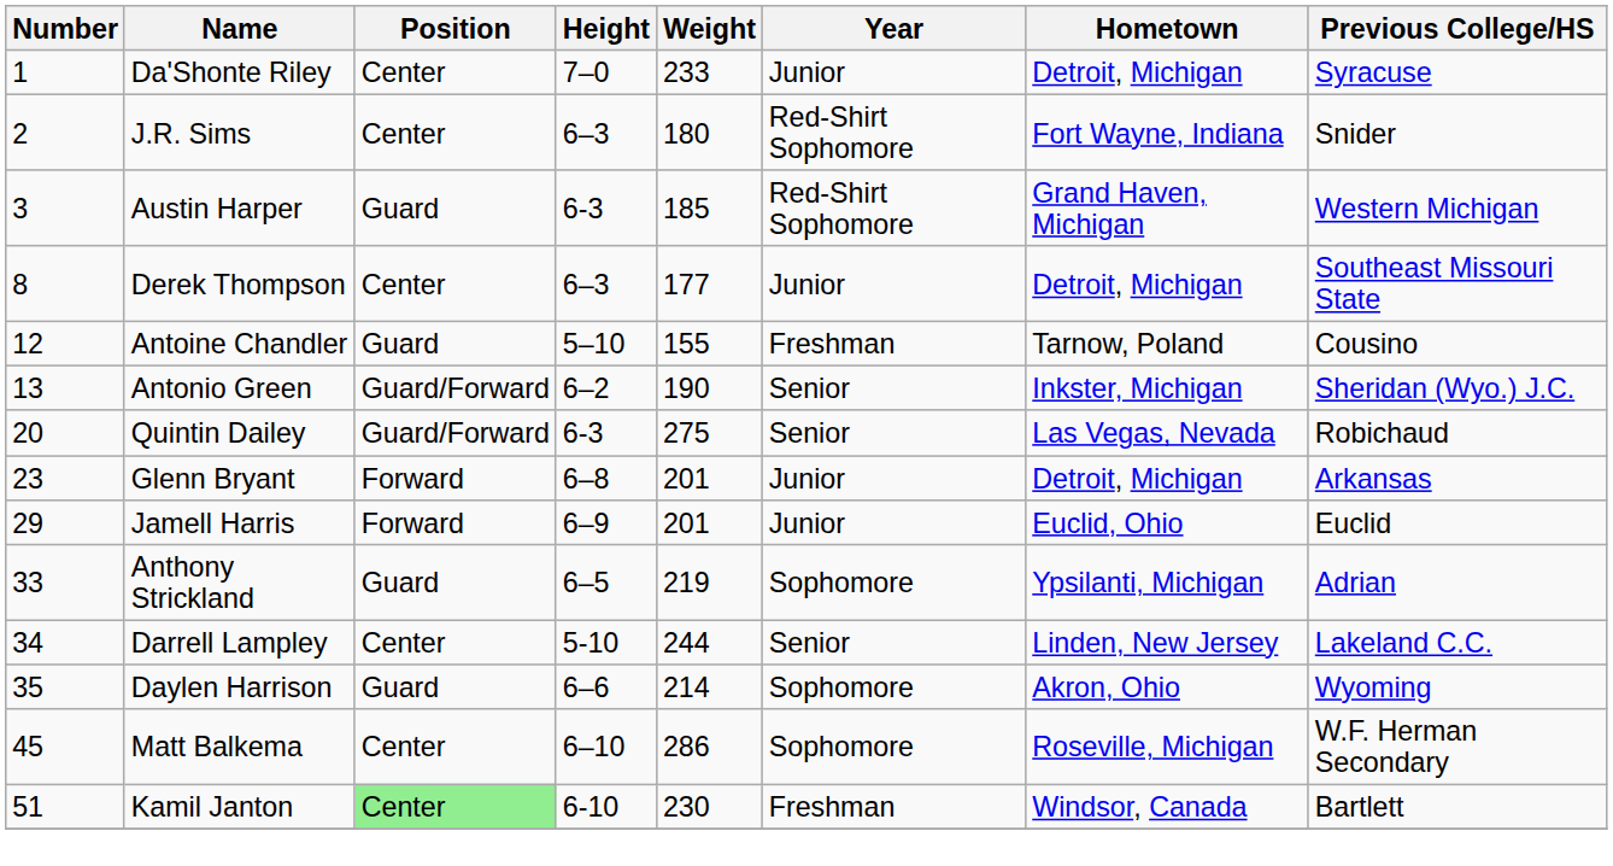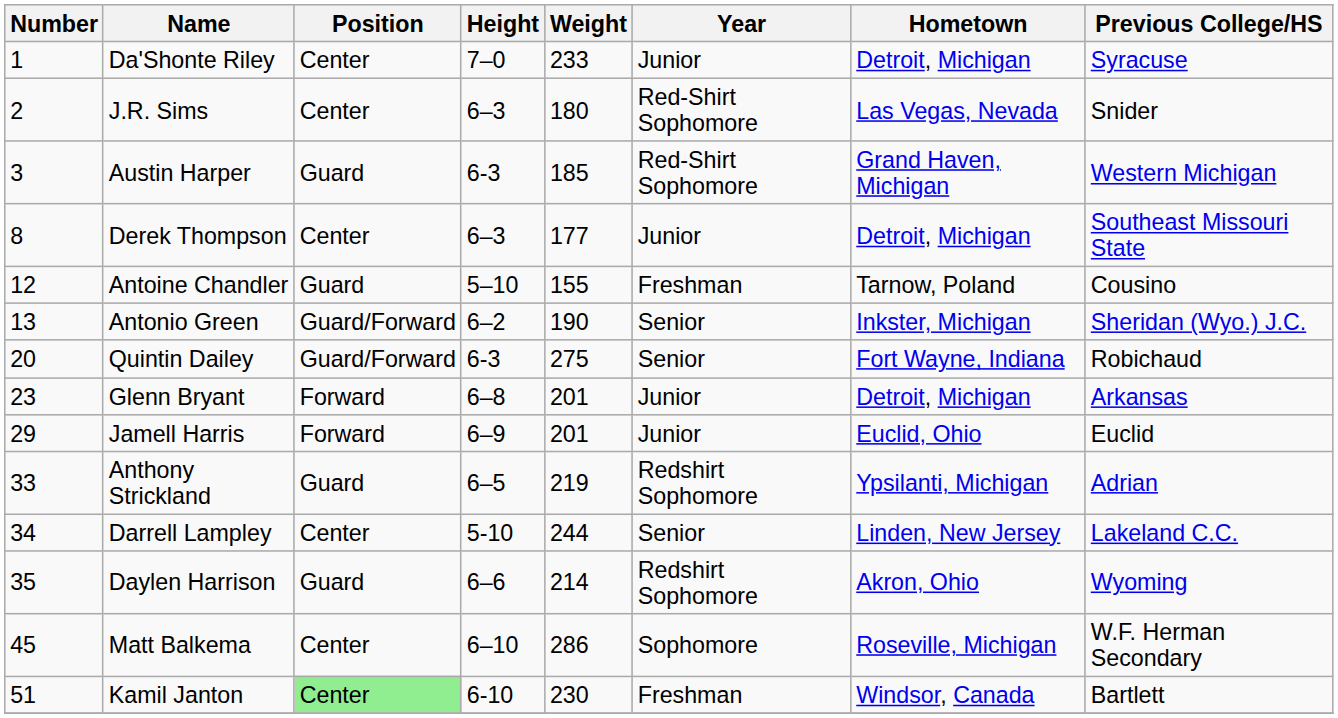J.R. Sims | Hometown: Fort Wayne, Indiana -> Las Vegas, Nevada
Quintin Dailey | Hometown: Las Vegas, Nevada -> Fort Wayne, Indiana
Anthony Strickland | Year: Sophomore -> Redshirt Sophomore
Daylen Harrison | Year: Sophomore -> Redshirt Sophomore
